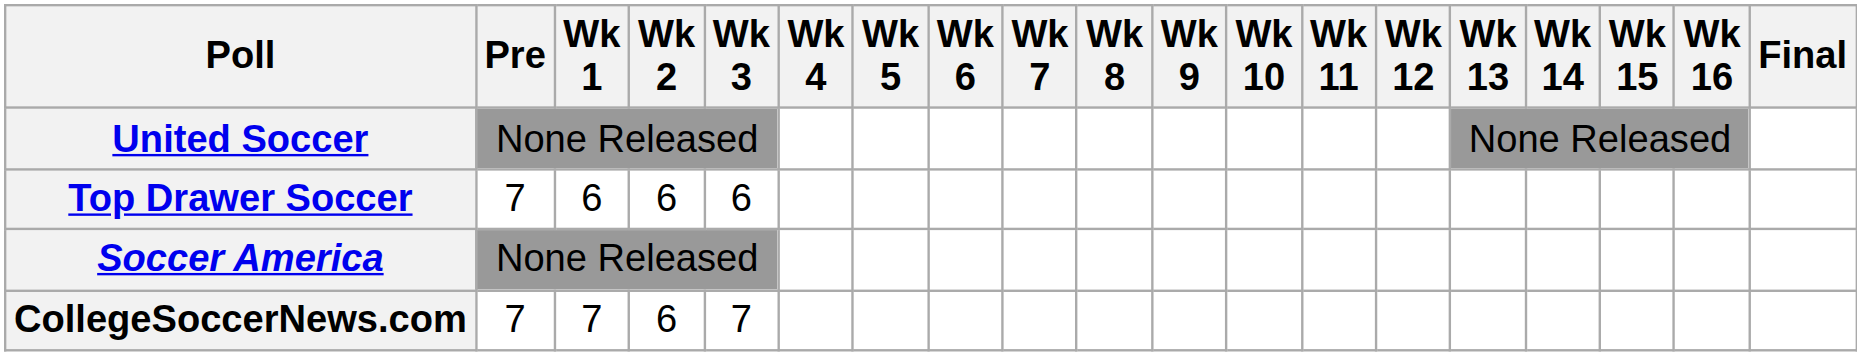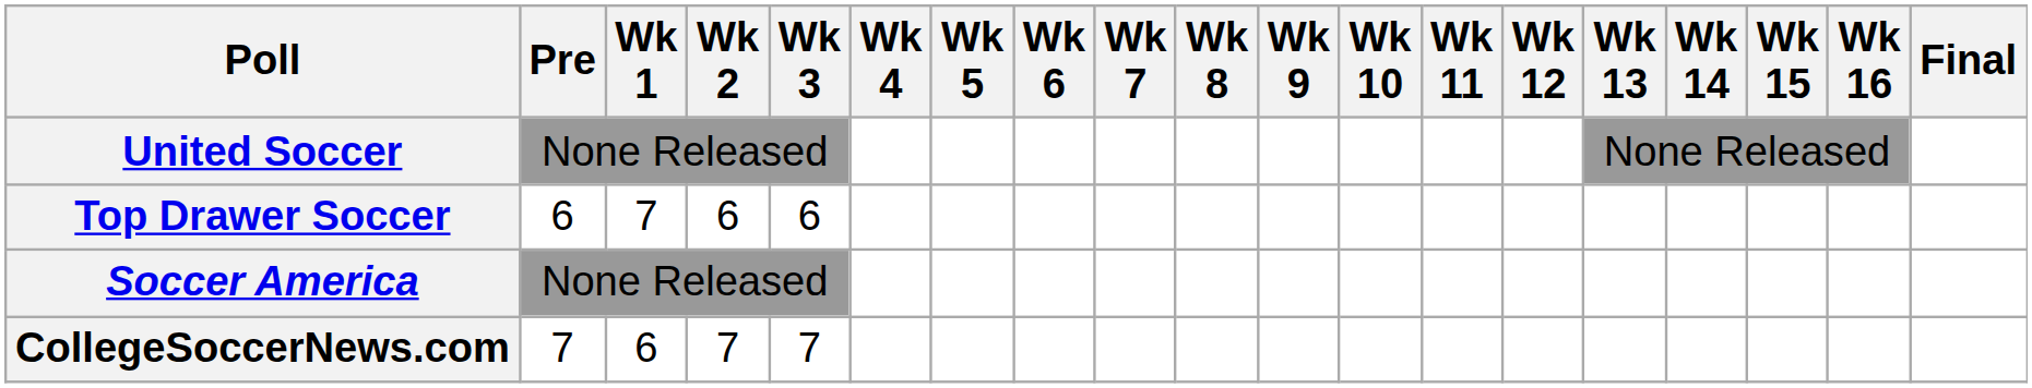Top Drawer Soccer | Pre: 7 -> 6
Top Drawer Soccer | Wk 1: 6 -> 7
CollegeSoccerNews.com | Wk 1: 7 -> 6
CollegeSoccerNews.com | Wk 2: 6 -> 7
